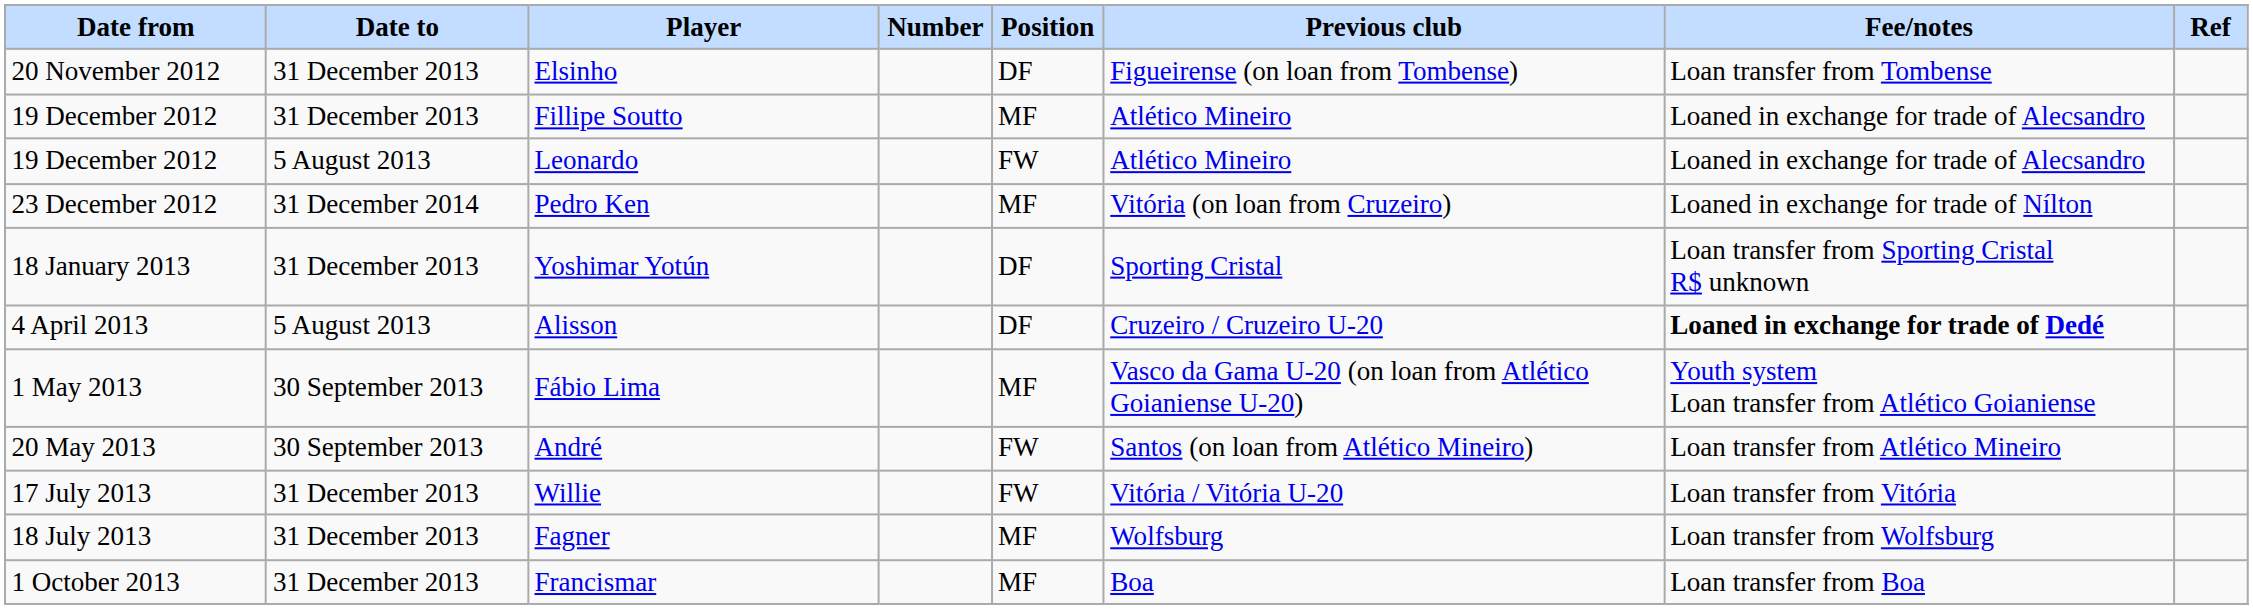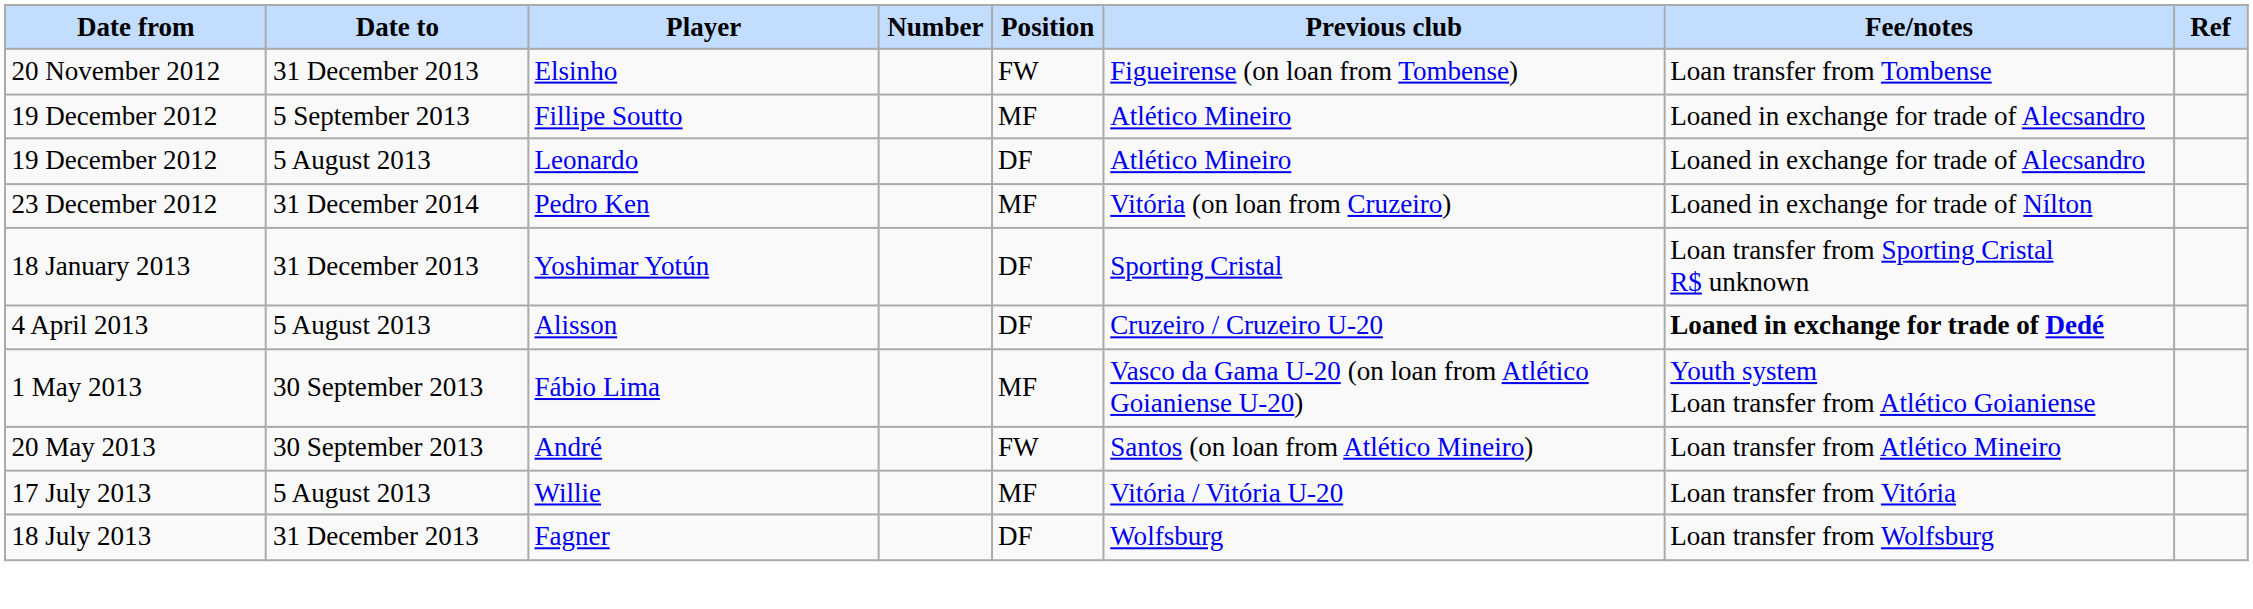Elsinho | Position: DF -> FW
Fillipe Soutto | Date to: 31 December 2013 -> 5 September 2013
Leonardo | Position: FW -> DF
Willie | Date to: 31 December 2013 -> 5 August 2013
Willie | Position: FW -> MF
Fagner | Position: MF -> DF
- row: 1 October 2013 | 31 December 2013 | Francismar | MF | Boa | Loan transfer from Boa
